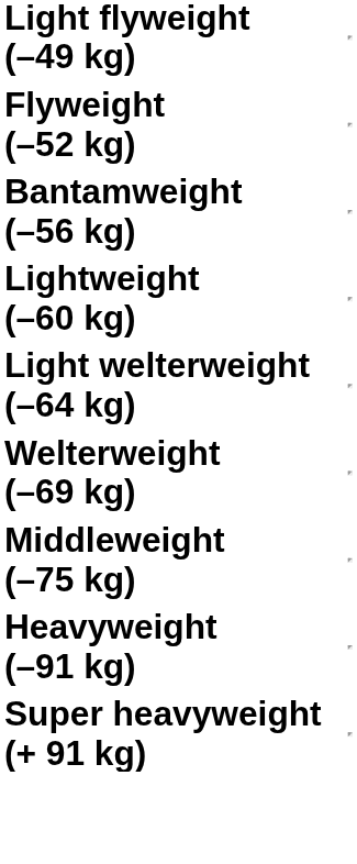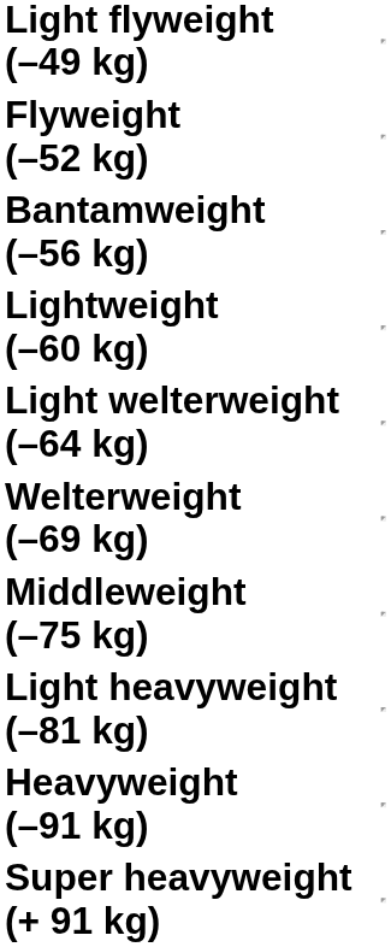+ row: Light heavyweight (–81 kg)
